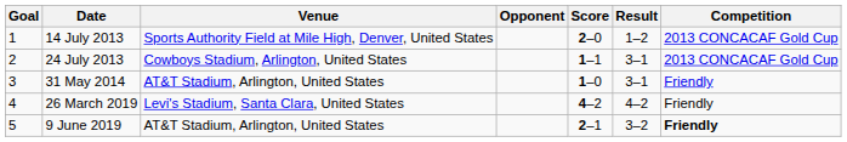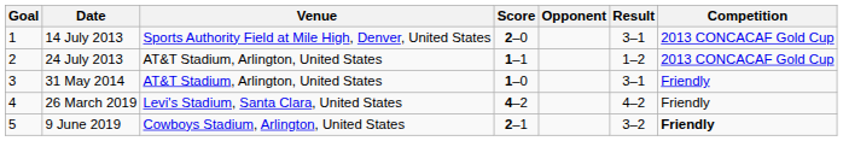columns swapped: Opponent <-> Score
14 July 2013 | Result: 1–2 -> 3–1
24 July 2013 | Venue: Cowboys Stadium, Arlington, United States -> AT&T Stadium, Arlington, United States
24 July 2013 | Result: 3–1 -> 1–2
9 June 2019 | Venue: AT&T Stadium, Arlington, United States -> Cowboys Stadium, Arlington, United States
